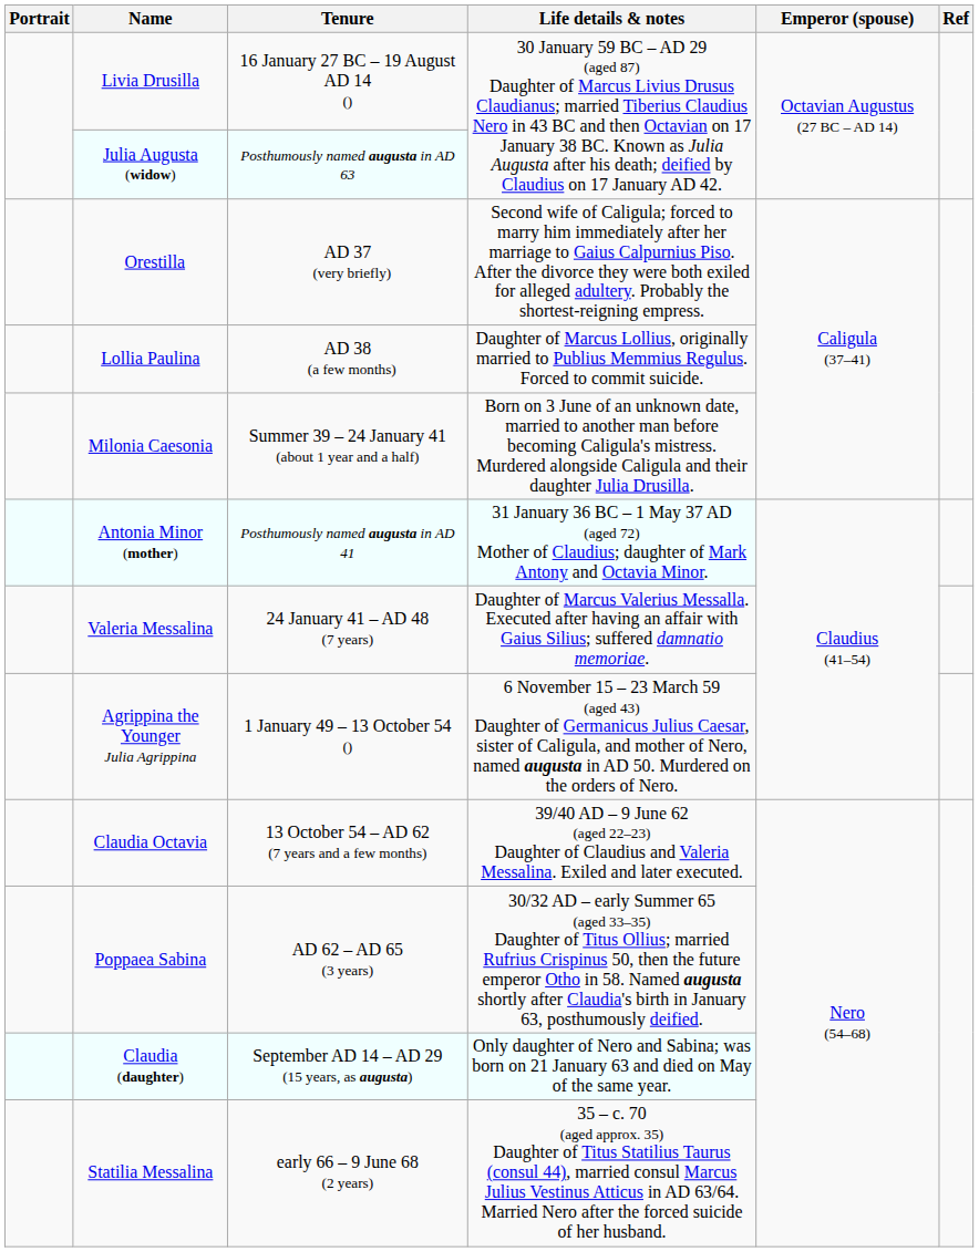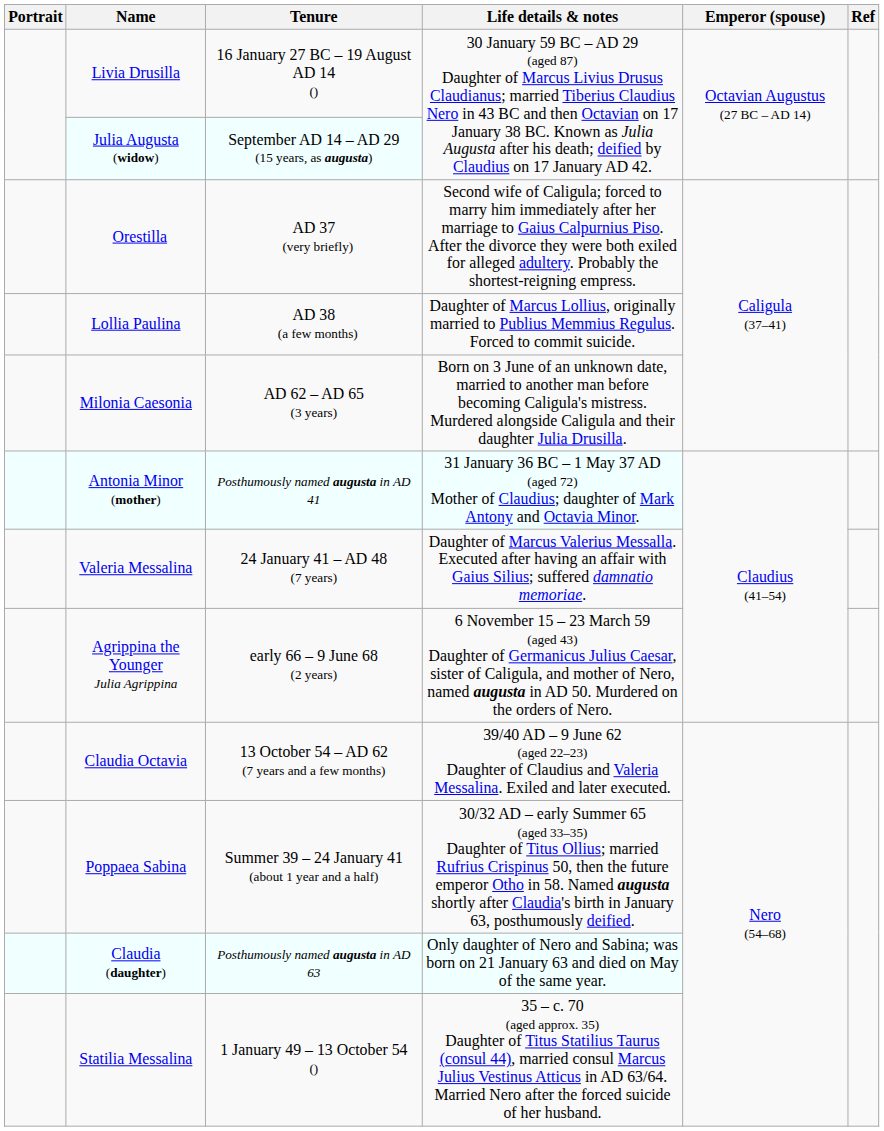Julia Augusta (widow) | Tenure: Posthumously named augusta in AD 63 -> September AD 14 – AD 29 (15 years, as augusta)
Milonia Caesonia | Tenure: Summer 39 – 24 January 41 (about 1 year and a half) -> AD 62 – AD 65 (3 years)
Agrippina the Younger Julia Agrippina | Tenure: 1 January 49 – 13 October 54 () -> early 66 – 9 June 68 (2 years)
Poppaea Sabina | Tenure: AD 62 – AD 65 (3 years) -> Summer 39 – 24 January 41 (about 1 year and a half)
Claudia (daughter) | Tenure: September AD 14 – AD 29 (15 years, as augusta) -> Posthumously named augusta in AD 63
Statilia Messalina | Tenure: early 66 – 9 June 68 (2 years) -> 1 January 49 – 13 October 54 ()
